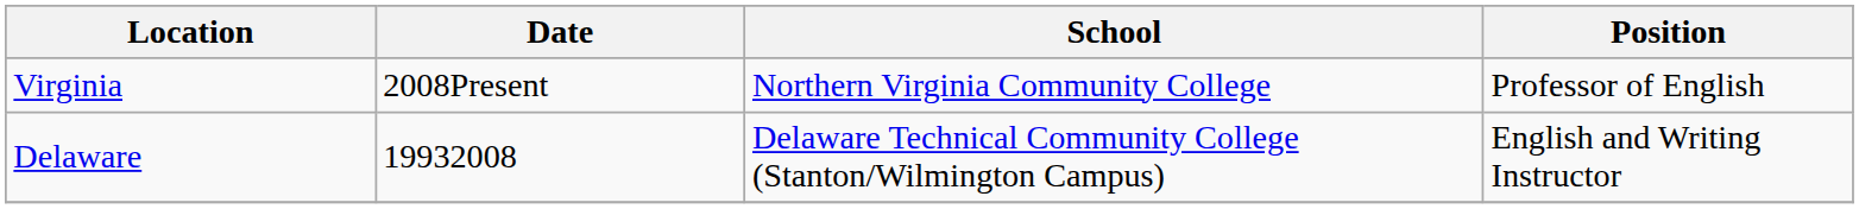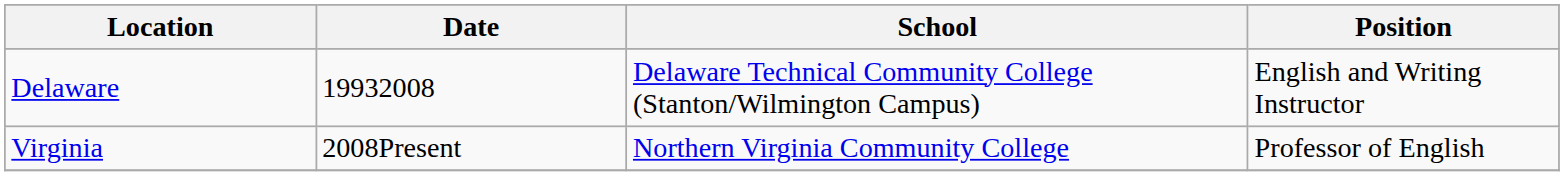rows swapped: Delaware <-> Virginia
